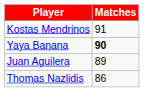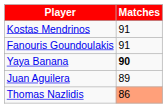+ row: Fanouris Goundoulakis | 91
Thomas Nazlidis | Matches: no background -> lightsalmon background
